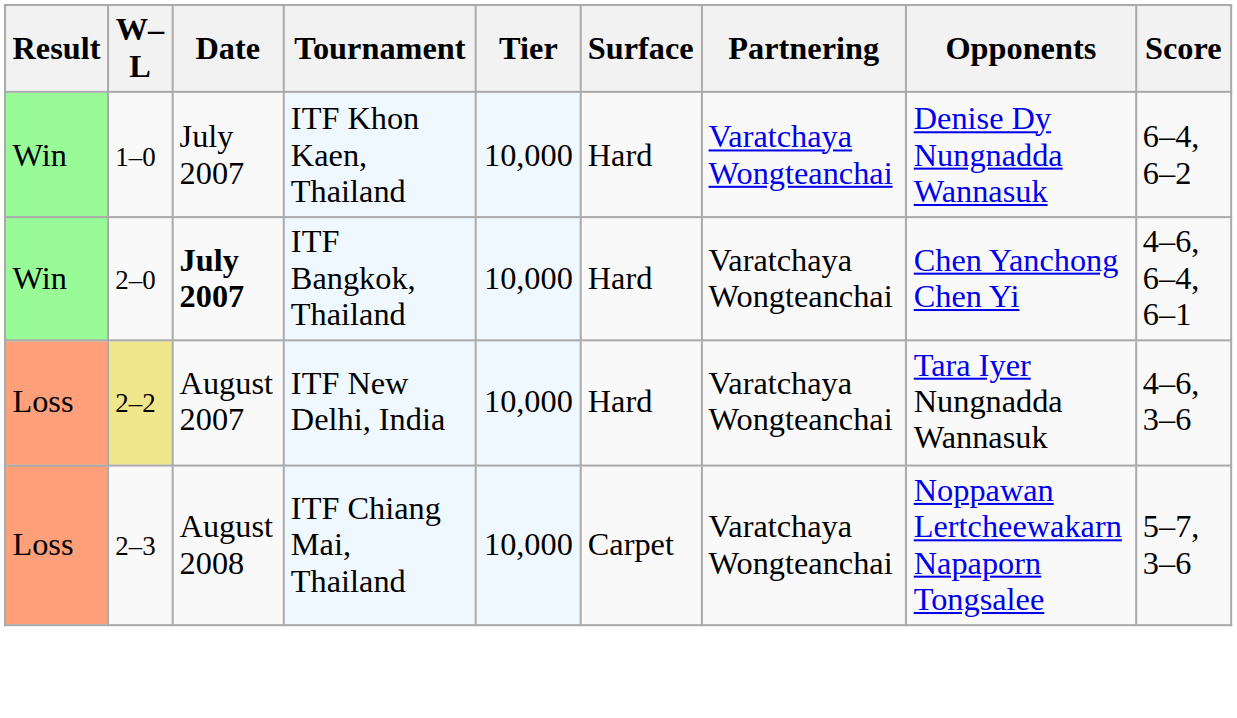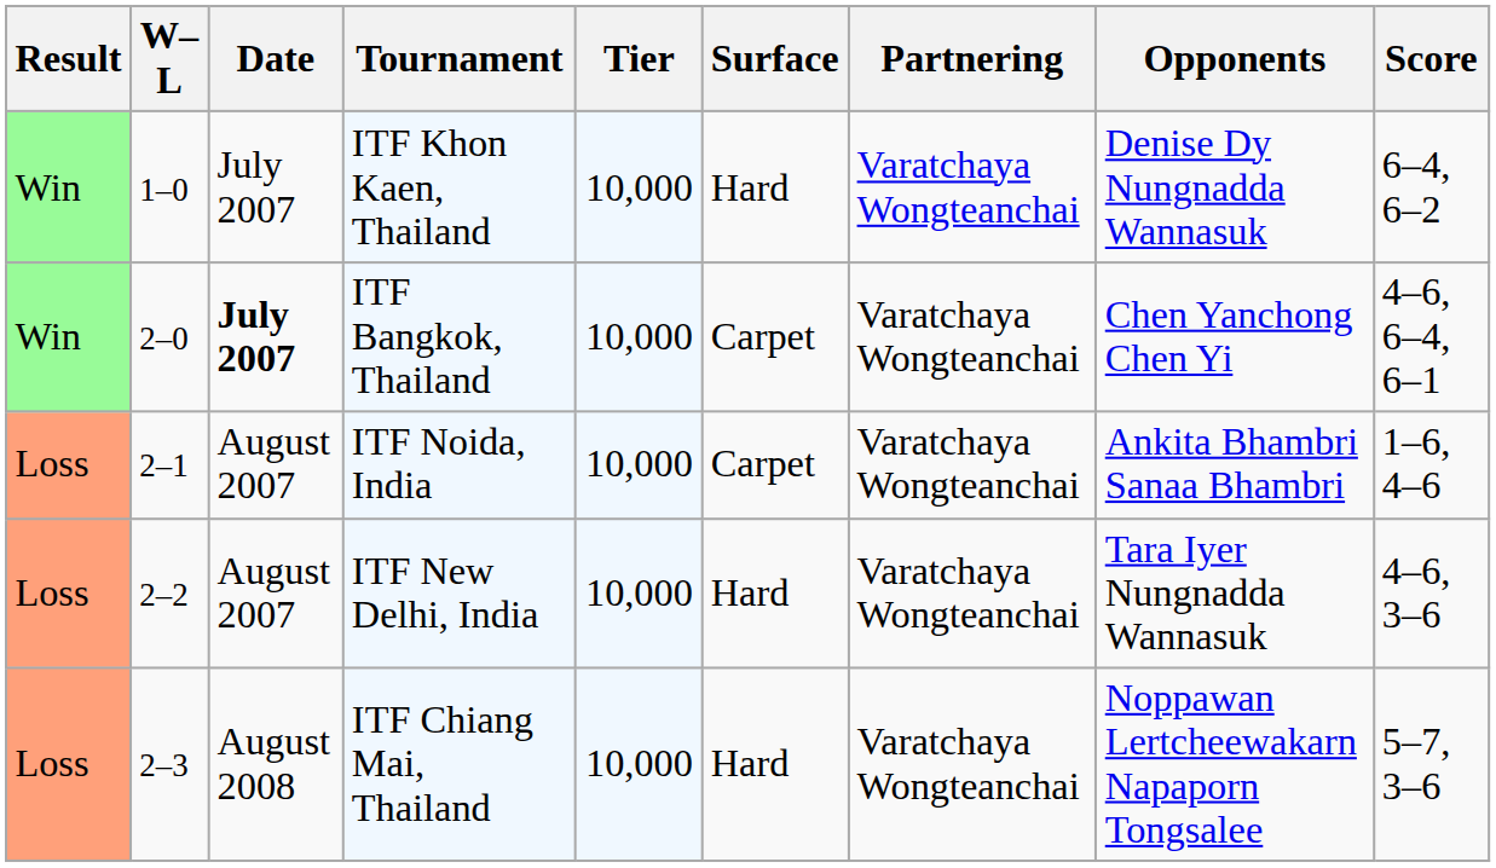ITF Bangkok, Thailand | Surface: Hard -> Carpet
+ row: Loss | 2–1 | August 2007 | ITF Noida, India | 10,000 | Carpet | Varatchaya Wongteanchai | Ankita Bhambri Sanaa Bhambri | 1–6, 4–6
ITF New Delhi, India | W–L: khaki background -> no background
ITF Chiang Mai, Thailand | Surface: Carpet -> Hard
